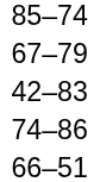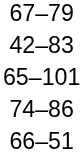- row: 85–74
+ row: 65–101
